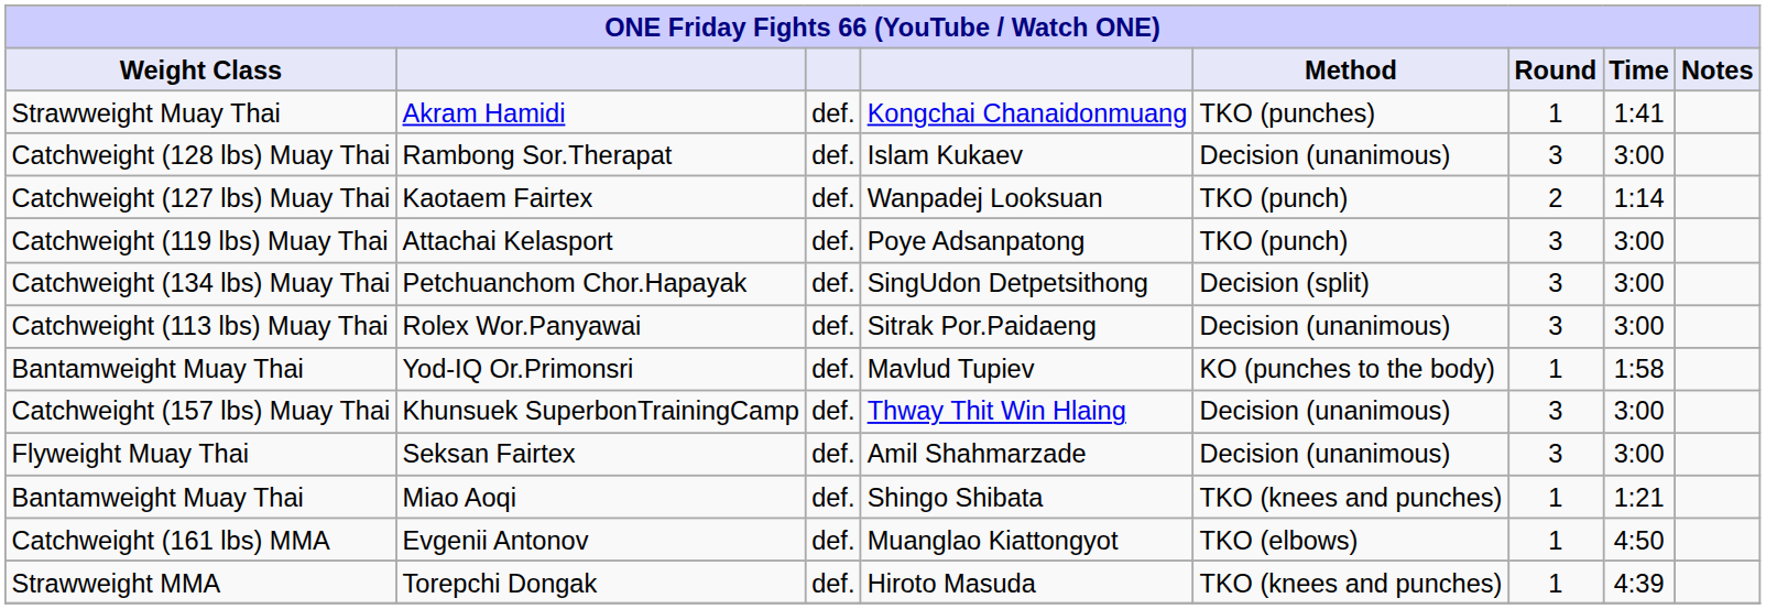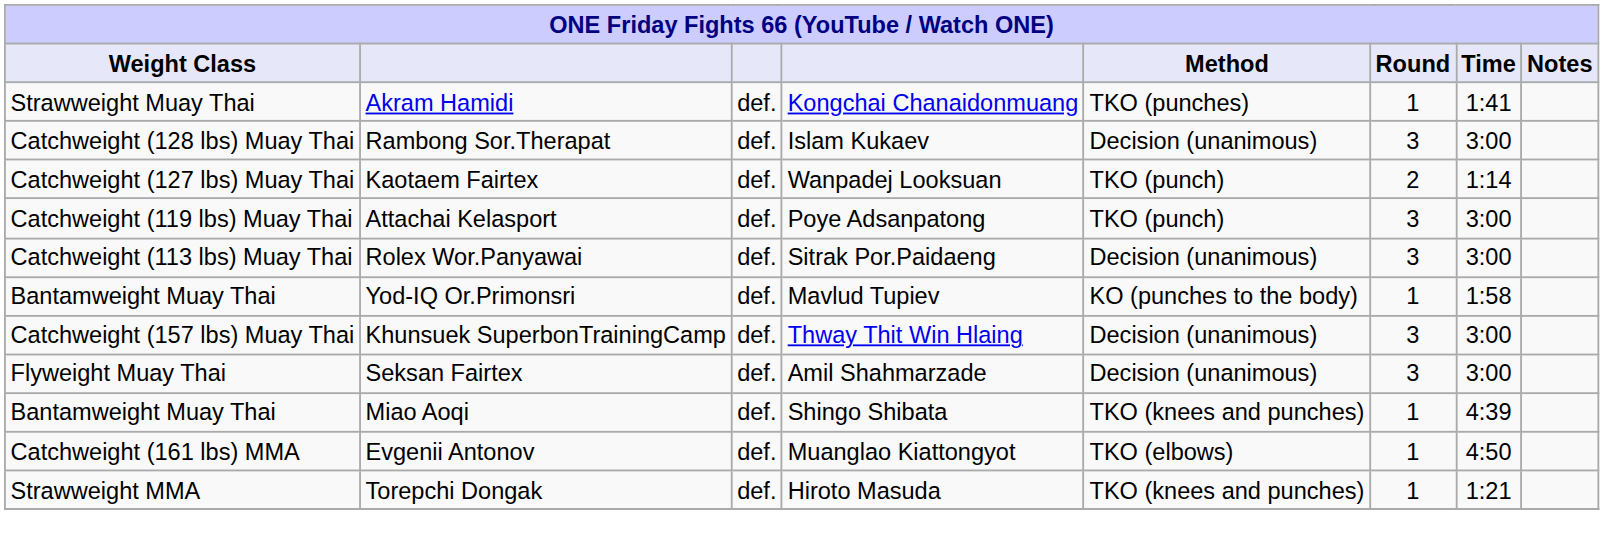- row: Catchweight (134 lbs) Muay Thai | Petchuanchom Chor.Hapayak | def. | SingUdon Detpetsithong | Decision (split) | 3 | 3:00
Miao Aoqi | Time: 1:21 -> 4:39
Torepchi Dongak | Time: 4:39 -> 1:21
